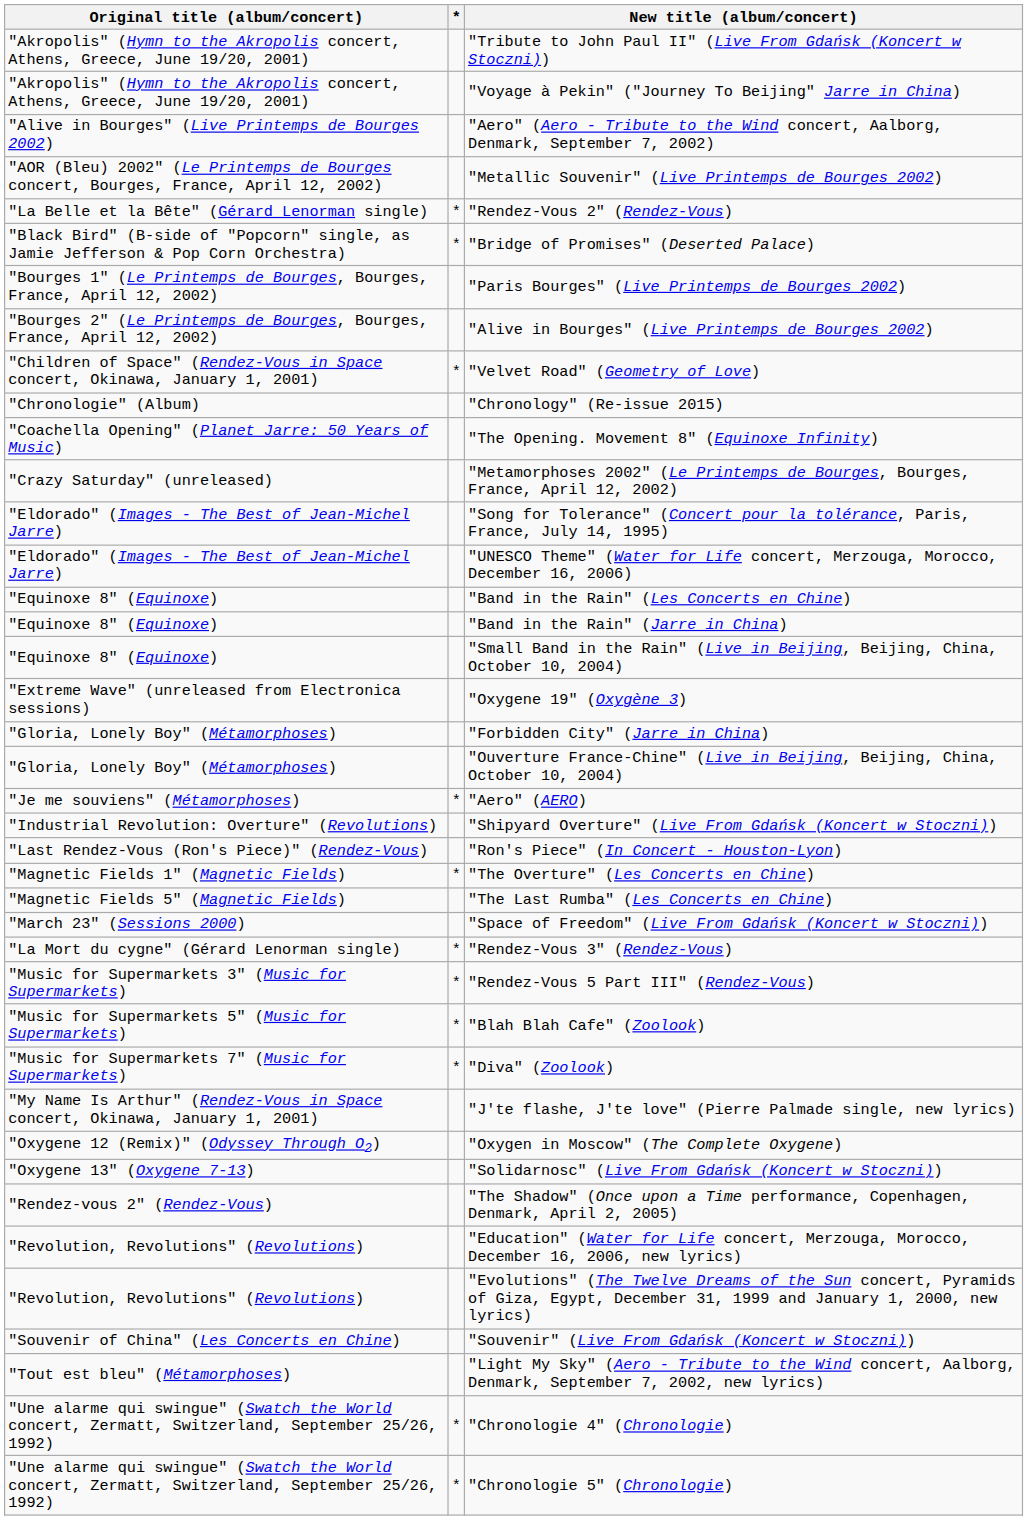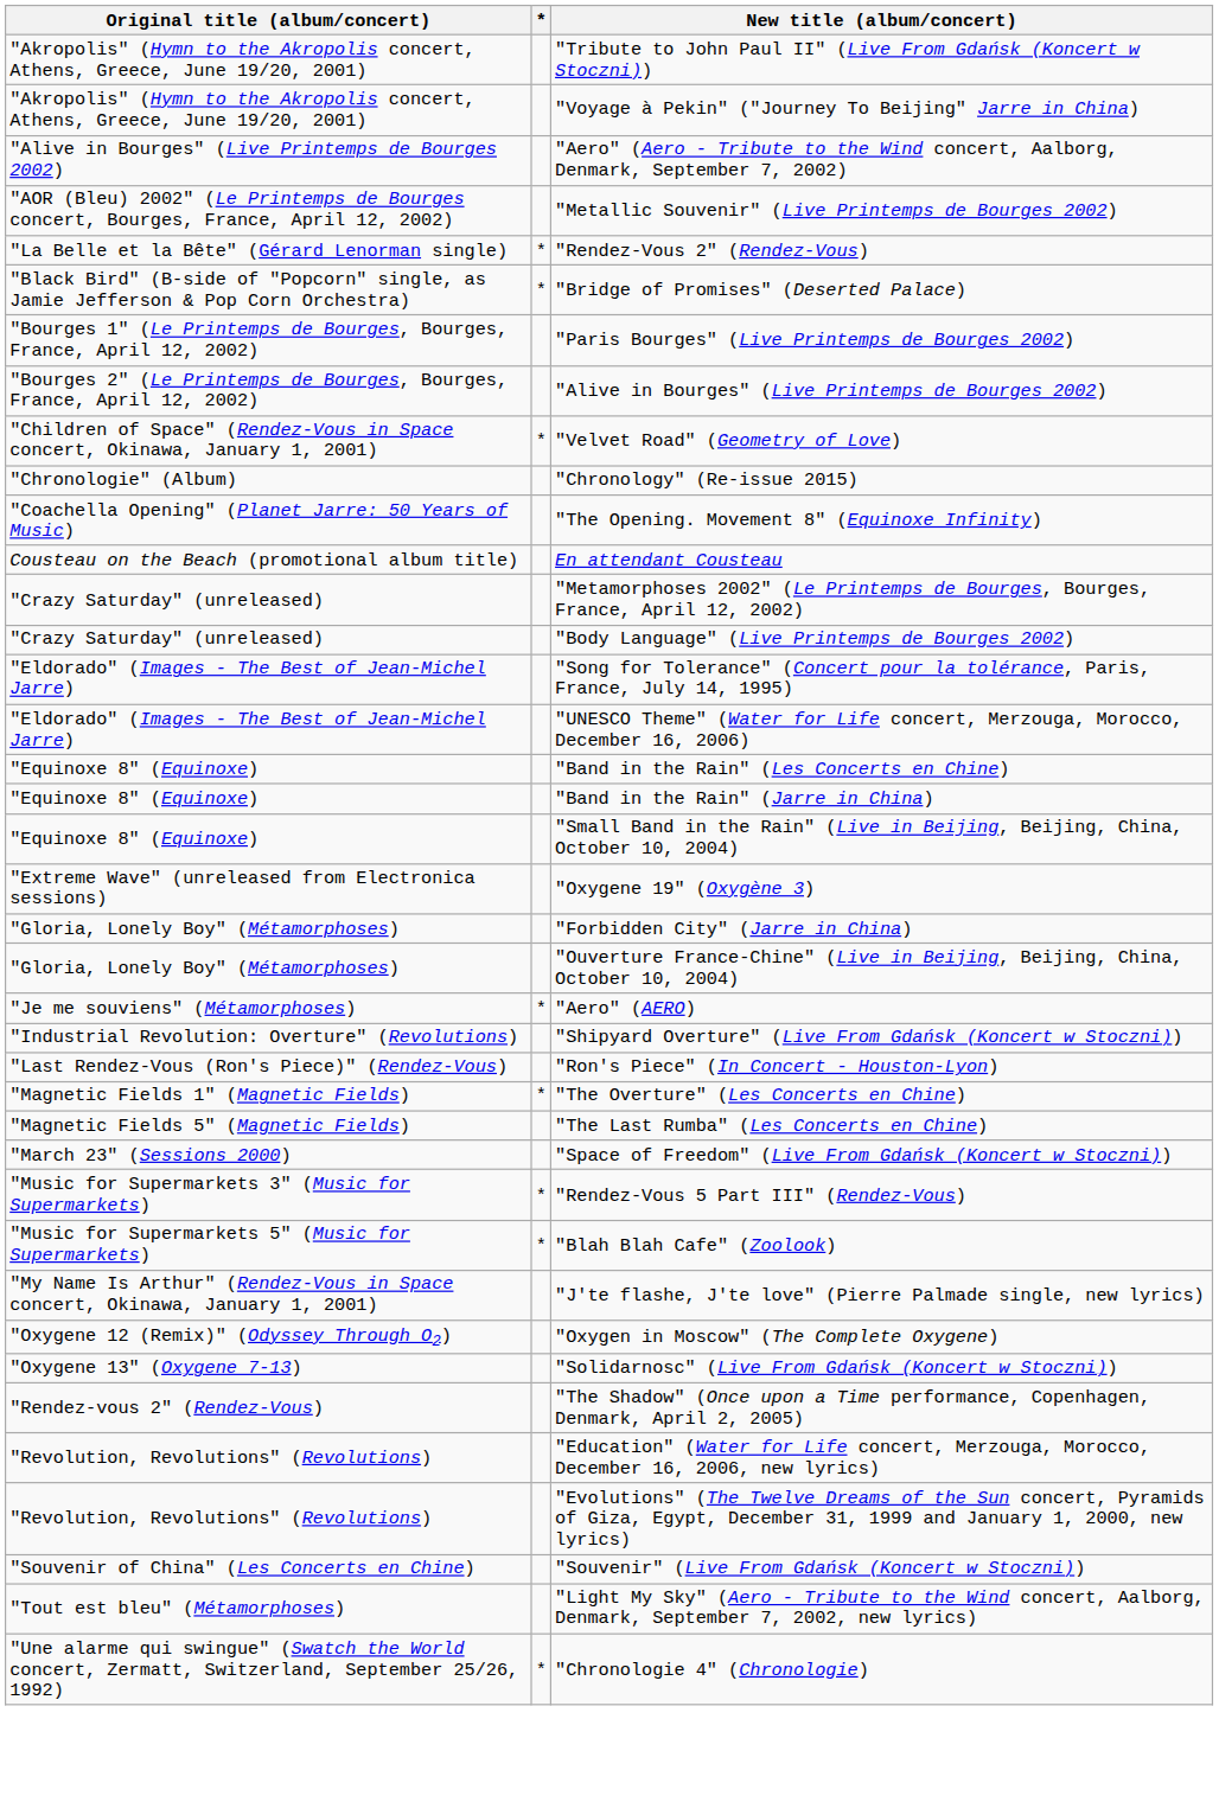+ row: Cousteau on the Beach (promotional album title) | En attendant Cousteau
+ row: "Crazy Saturday" (unreleased) | "Body Language" (Live Printemps de Bourges 2002)
- row: "La Mort du cygne" (Gérard Lenorman single) | * | "Rendez-Vous 3" (Rendez-Vous)
- row: "Music for Supermarkets 7" (Music for Supermarkets) | * | "Diva" (Zoolook)
- row: "Une alarme qui swingue" (Swatch the World concert, Zermatt, Switzerland, September 25/26, 1992) | * | "Chronologie 5" (Chronologie)
